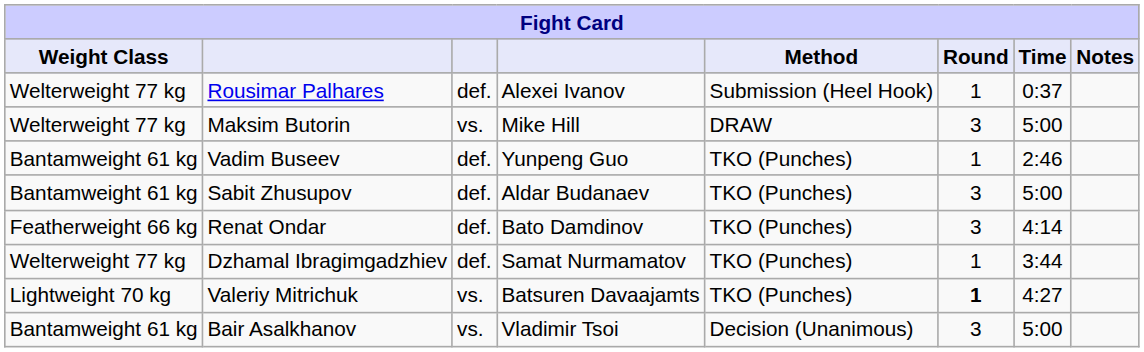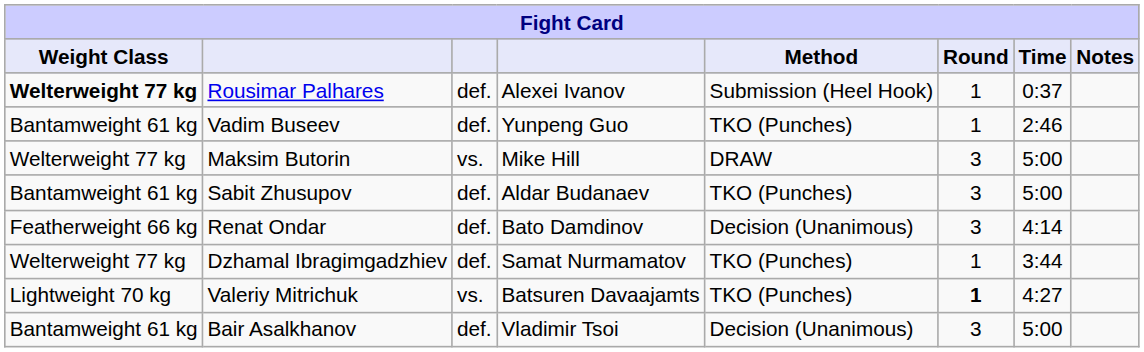Rousimar Palhares | Weight Class: normal -> bold
rows swapped: Vadim Buseev <-> Maksim Butorin
Renat Ondar | Method: TKO (Punches) -> Decision (Unanimous)
Bair Asalkhanov | column 3: vs. -> def.
